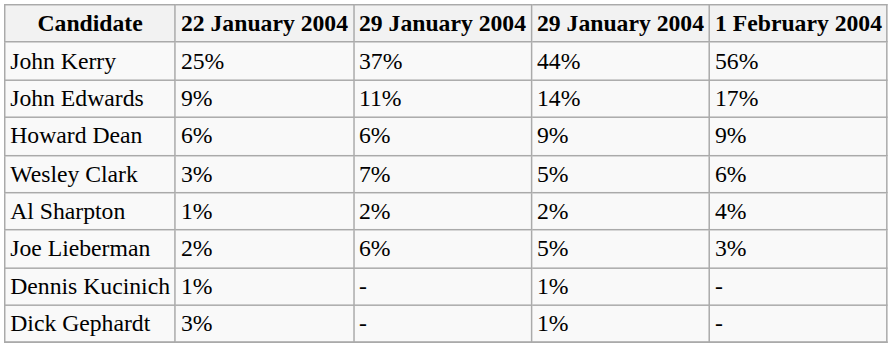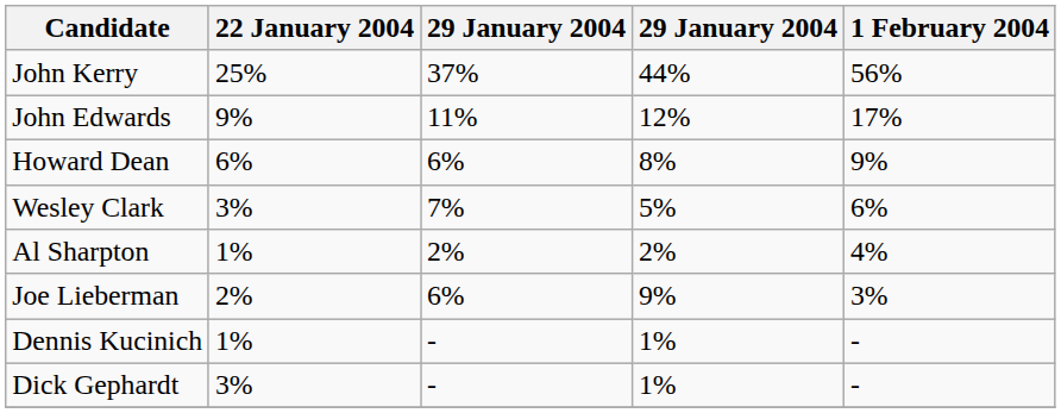John Edwards | column 4: 14% -> 12%
Howard Dean | column 4: 9% -> 8%
Joe Lieberman | column 4: 5% -> 9%
